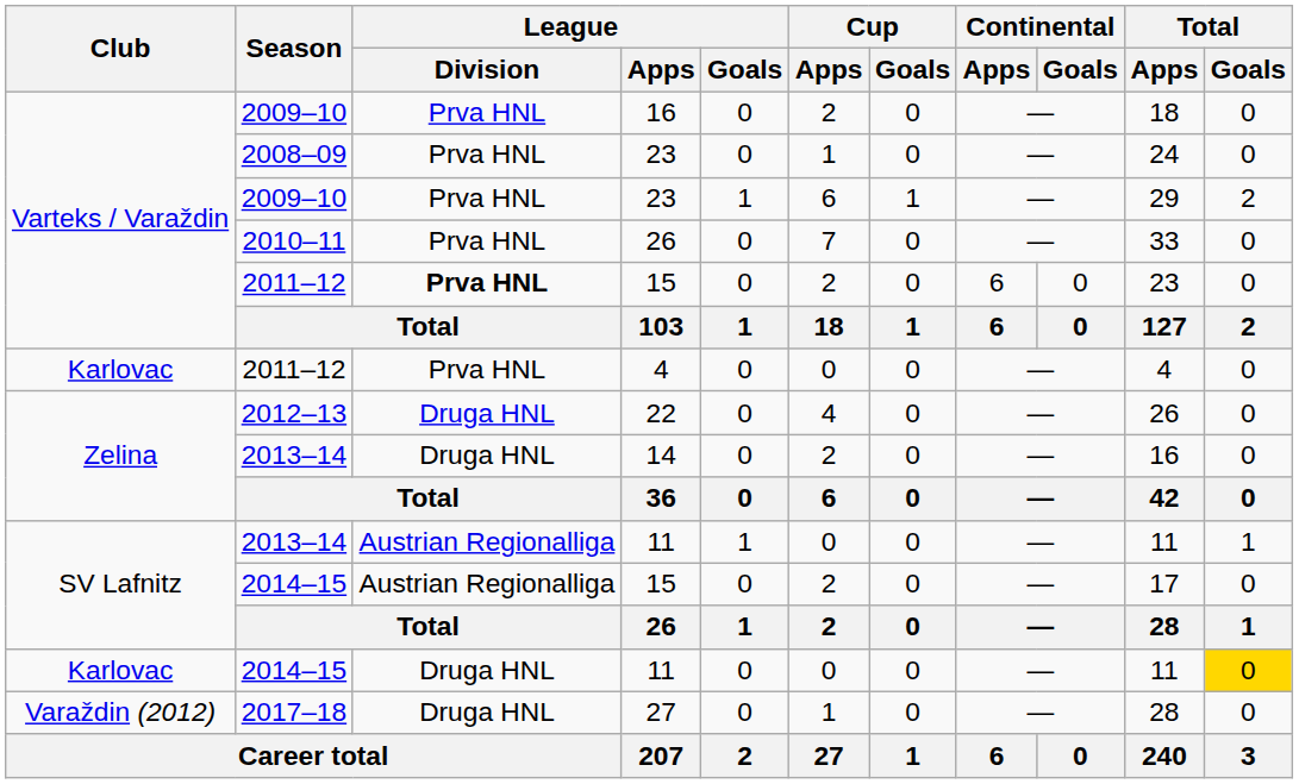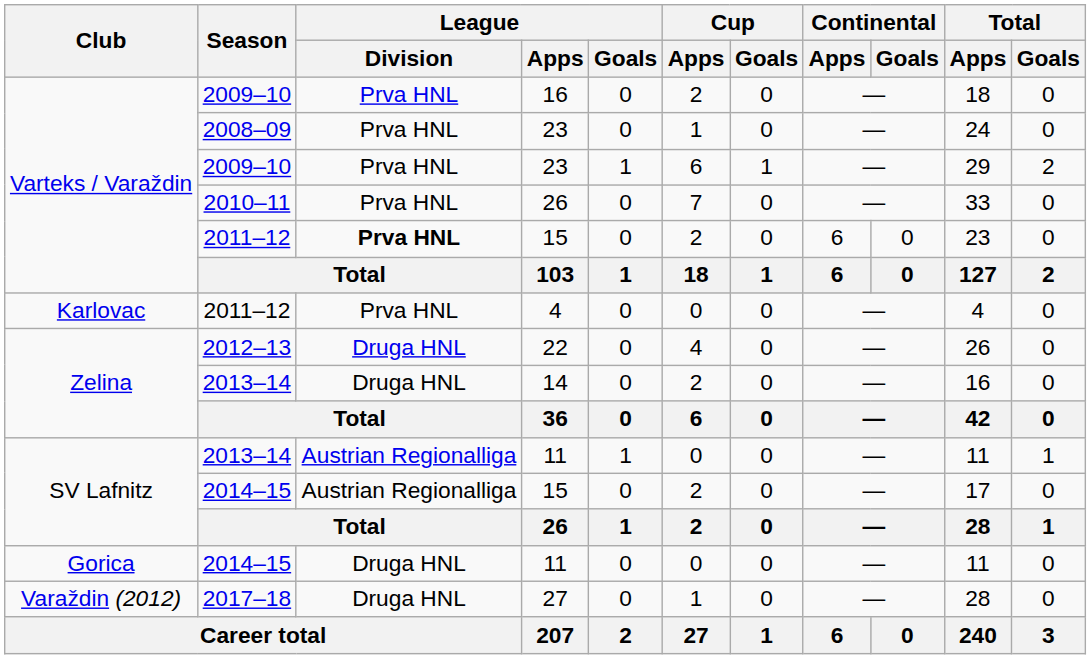2014–15 / 11 | Club: Karlovac -> Gorica
2014–15 / 11 | Total / Goals: gold background -> no background
